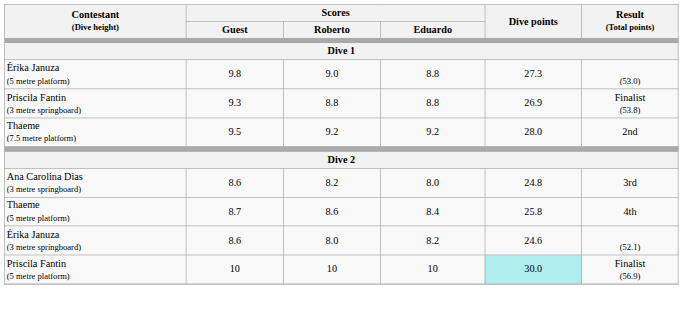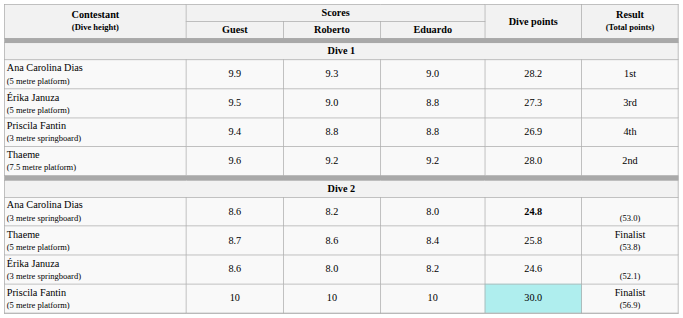+ row: Ana Carolina Dias (5 metre platform) | 9.9 | 9.3 | 9.0 | 28.2 | 1st
Érika Januza (5 metre platform) | Scores / Guest: 9.8 -> 9.5
Érika Januza (5 metre platform) | Result (Total points): (53.0) -> 3rd
Priscila Fantin (3 metre springboard) | Scores / Guest: 9.3 -> 9.4
Priscila Fantin (3 metre springboard) | Result (Total points): Finalist (53.8) -> 4th
Thaeme (7.5 metre platform) | Scores / Guest: 9.5 -> 9.6
Ana Carolina Dias (3 metre springboard) | Dive points: normal -> bold
Ana Carolina Dias (3 metre springboard) | Result (Total points): 3rd -> (53.0)
Thaeme (5 metre platform) | Result (Total points): 4th -> Finalist (53.8)
